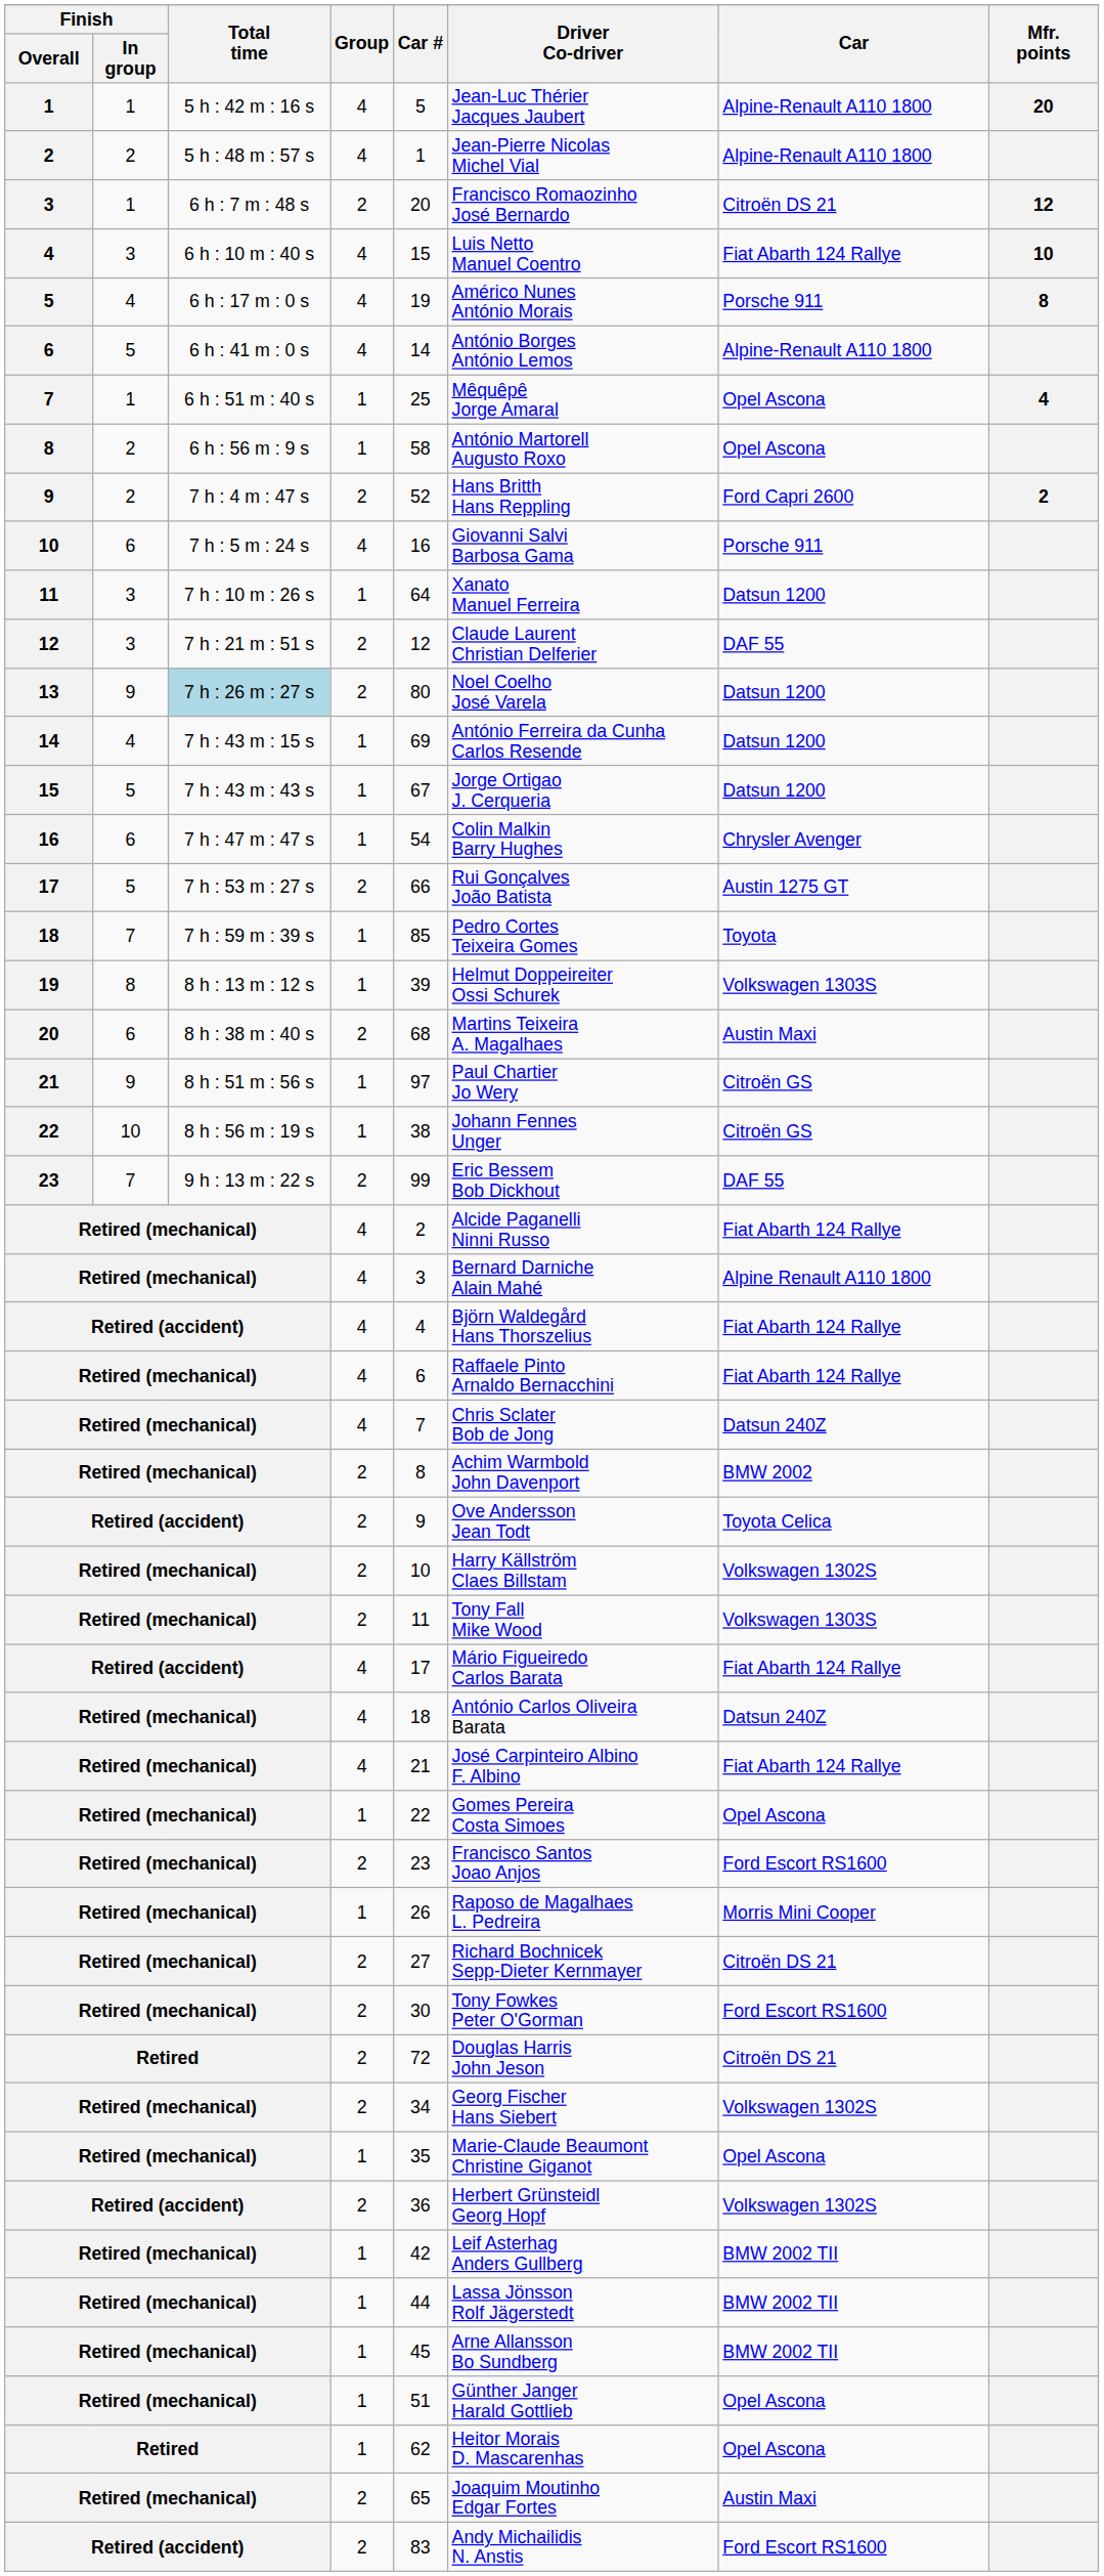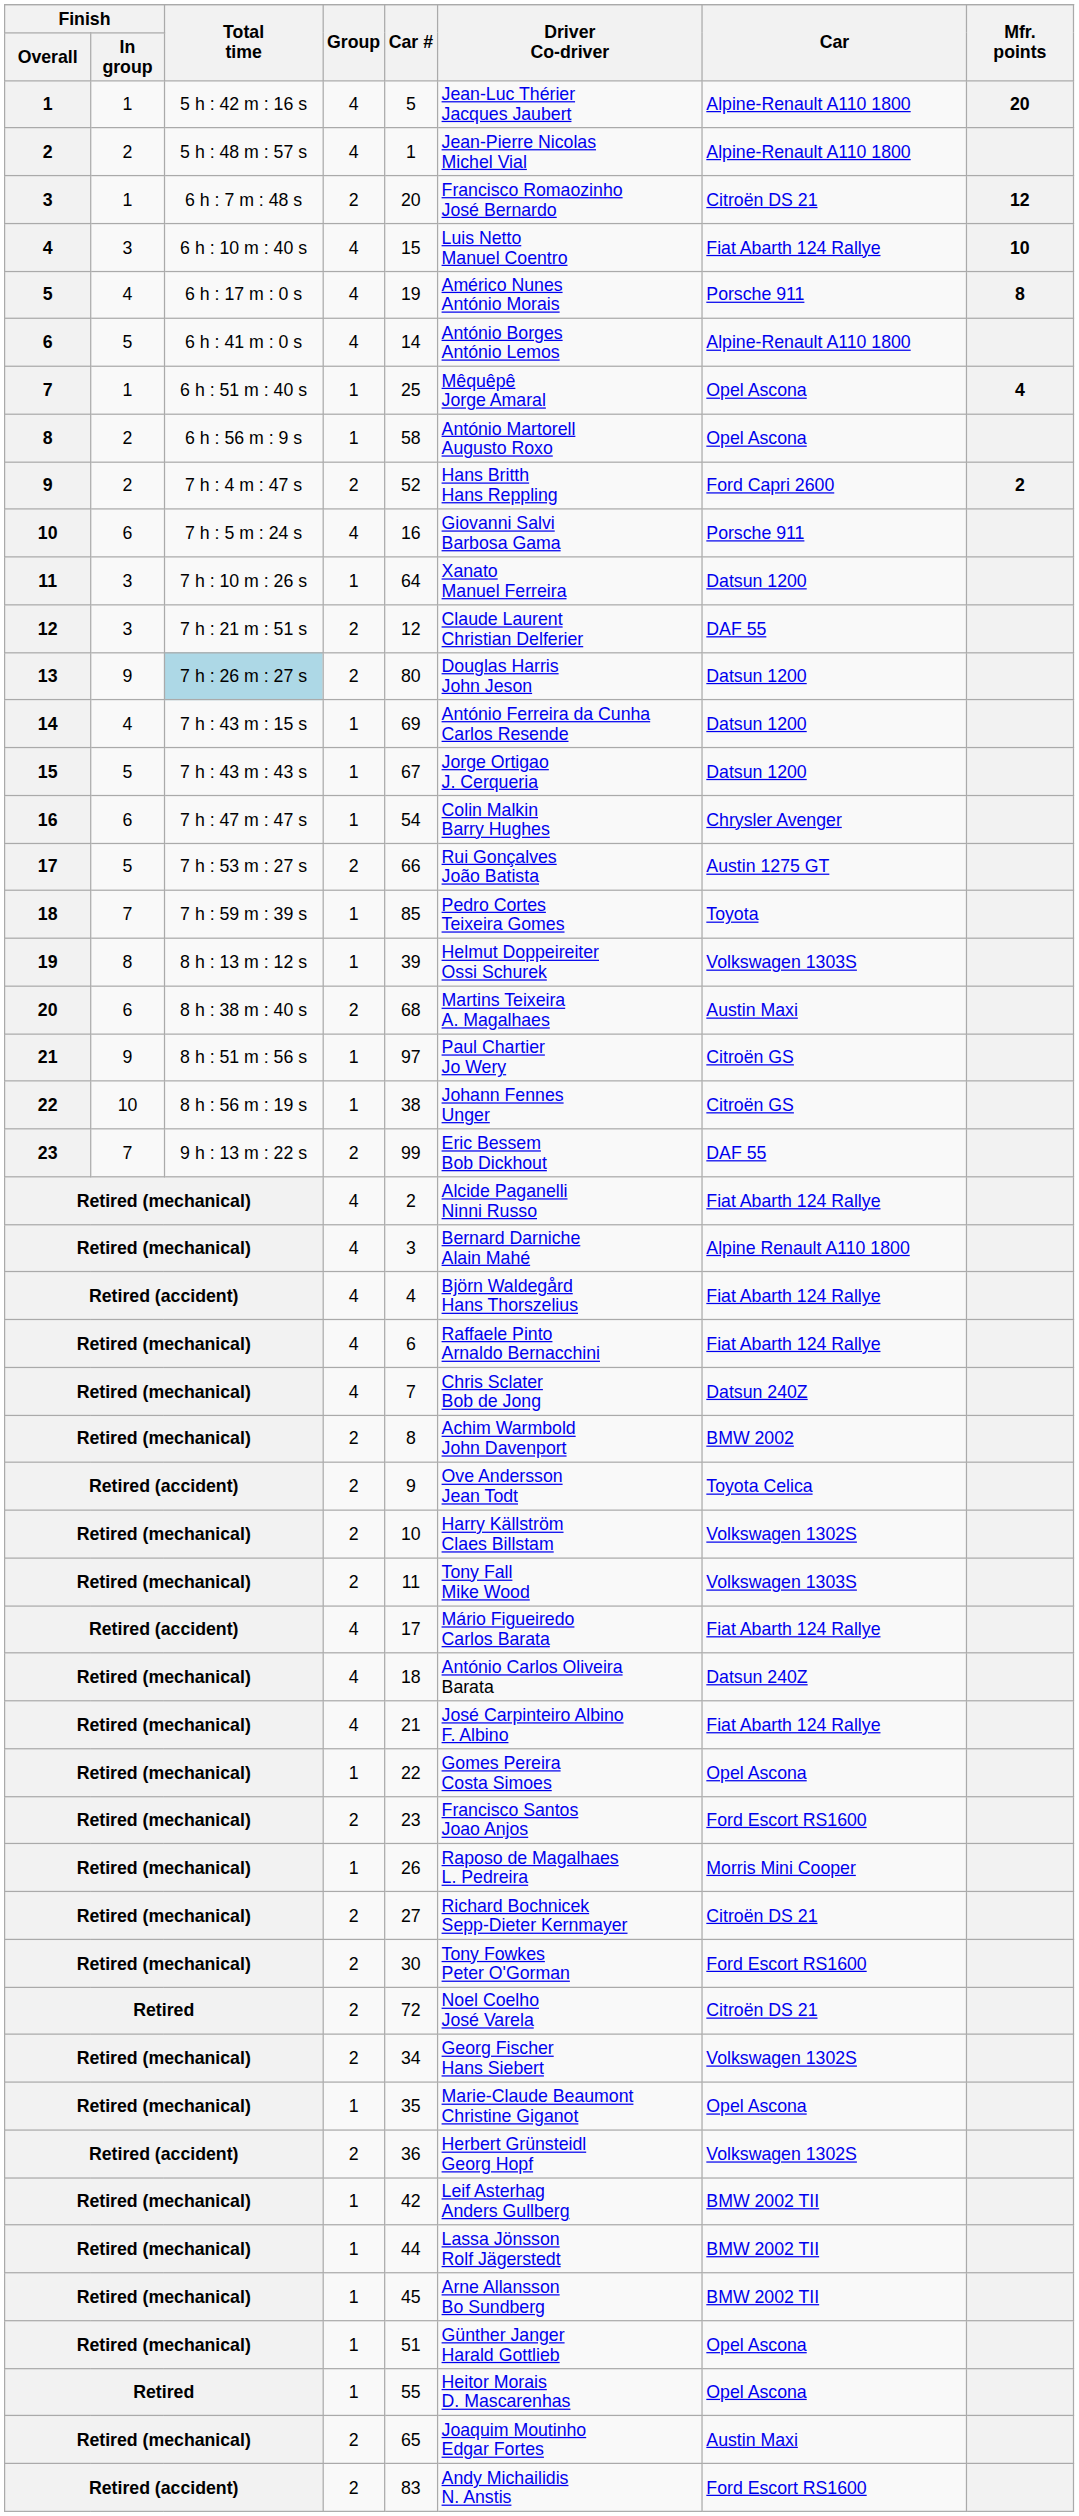13 | Driver Co-driver: Noel Coelho José Varela -> Douglas Harris John Jeson
Retired / 2 | Driver Co-driver: Douglas Harris John Jeson -> Noel Coelho José Varela
Retired / 1 | Car #: 62 -> 55
